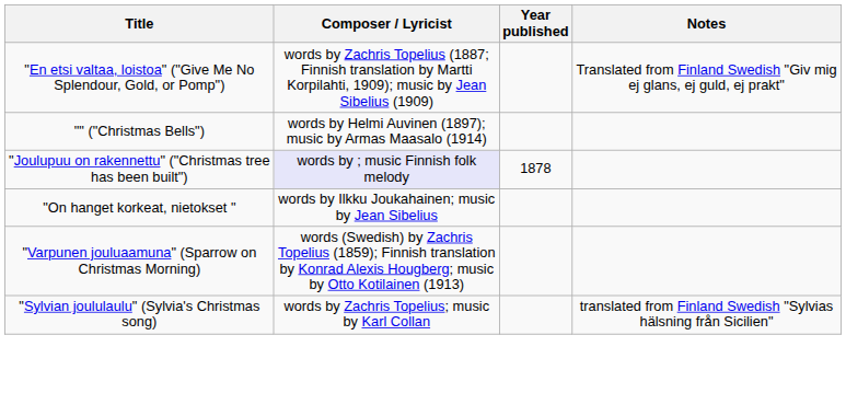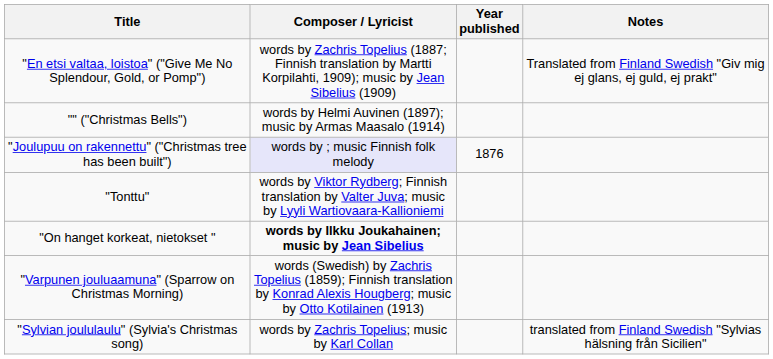"Joulupuu on rakennettu" ("Christmas tree has been built") | Year published: 1878 -> 1876
+ row: "Tonttu" | words by Viktor Rydberg; Finnish translation by Valter Juva; music by Lyyli Wartiovaara-Kallioniemi
"On hanget korkeat, nietokset " | Composer / Lyricist: normal -> bold
